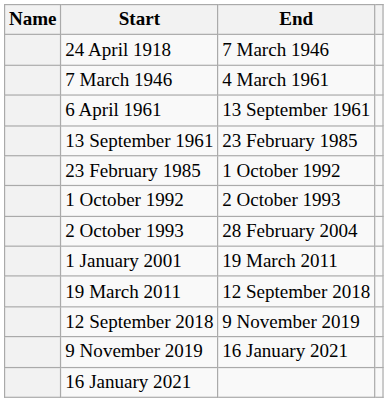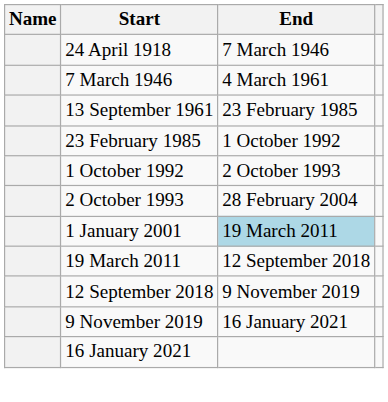- row: 6 April 1961 | 13 September 1961
1 January 2001 | End: no background -> lightblue background
